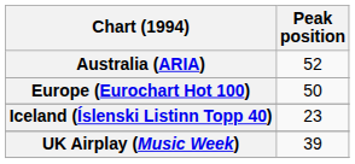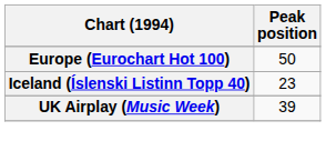- row: Australia (ARIA) | 52
